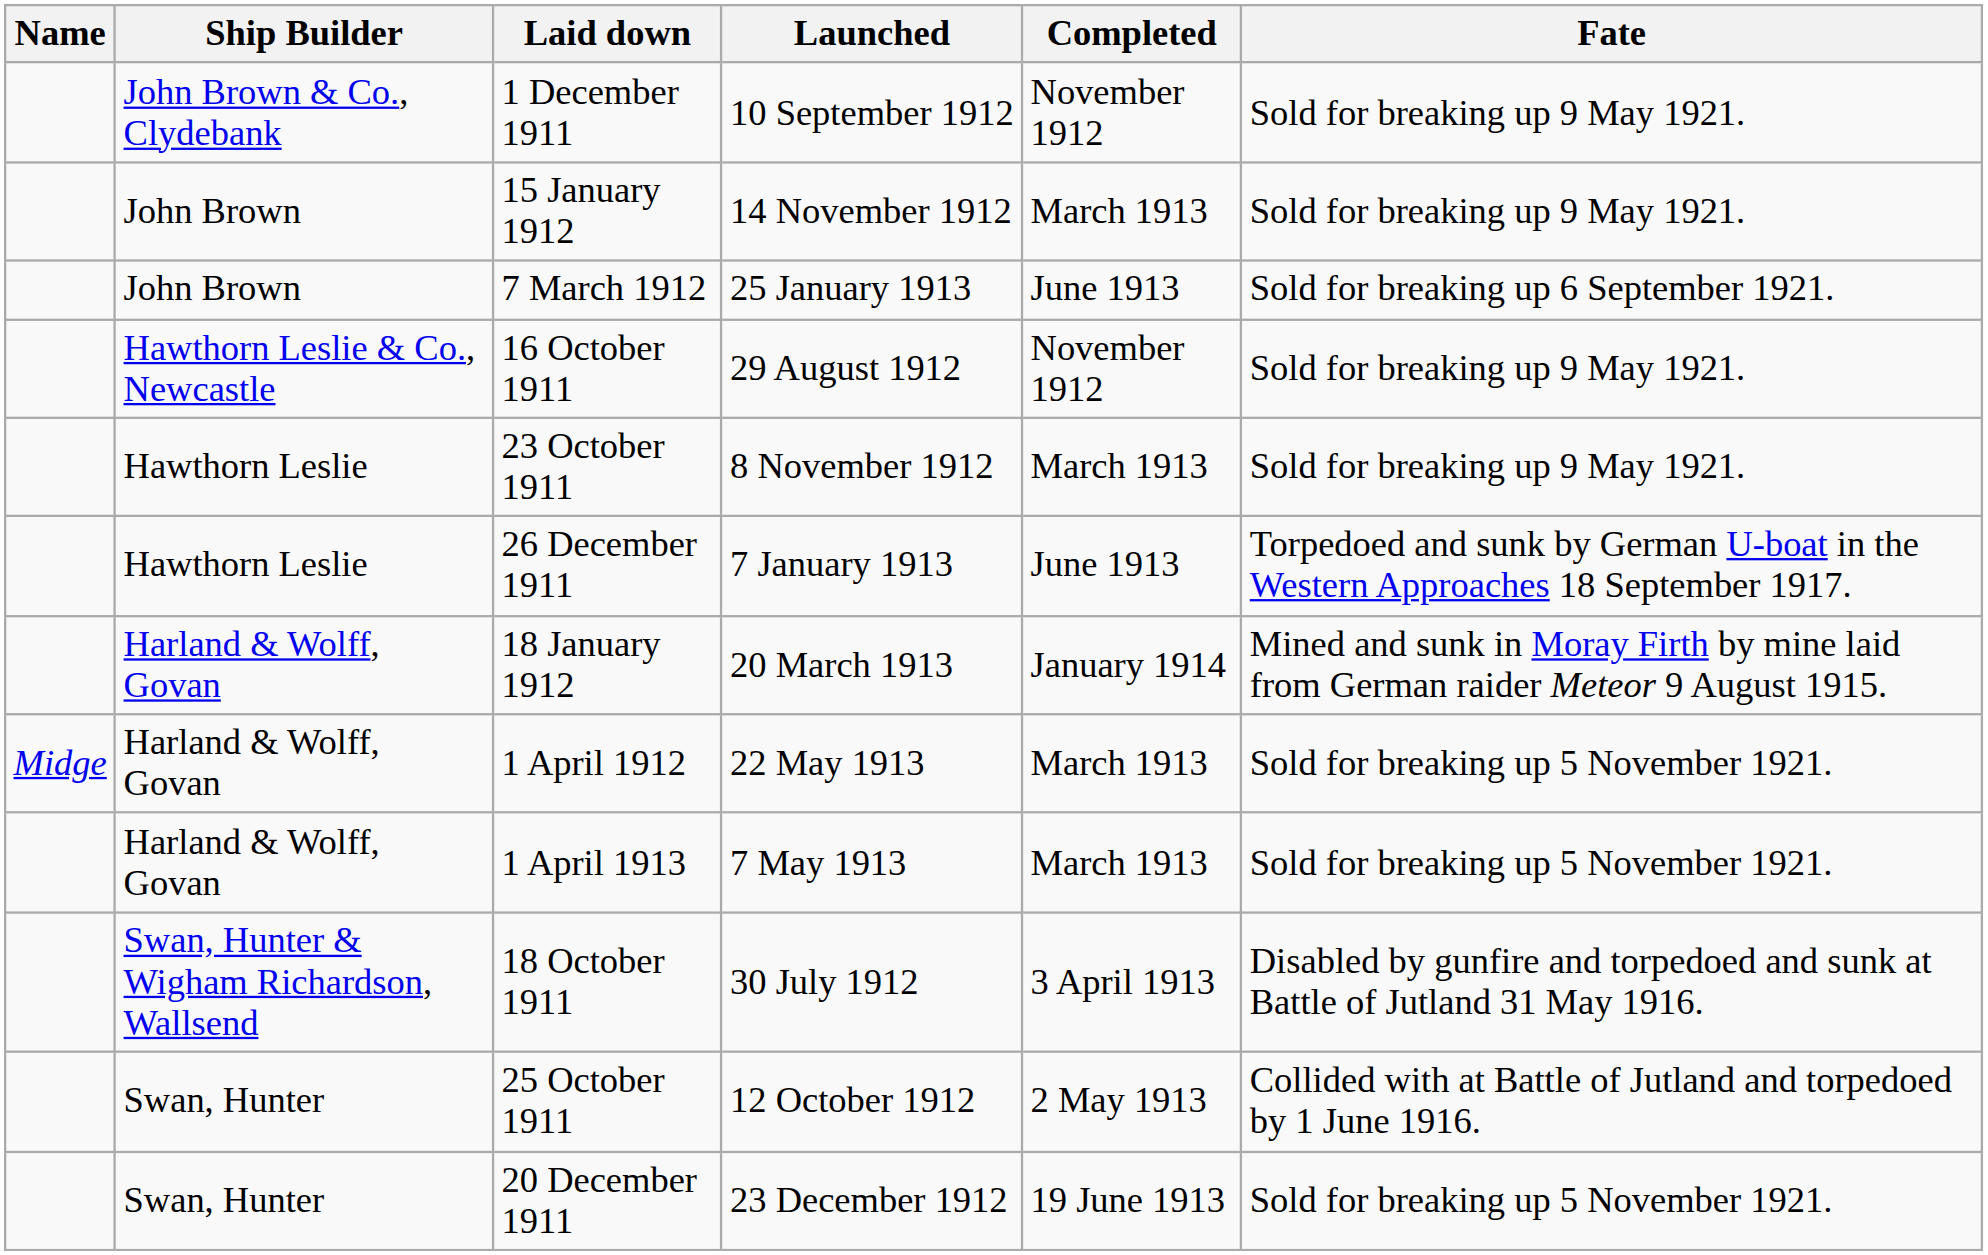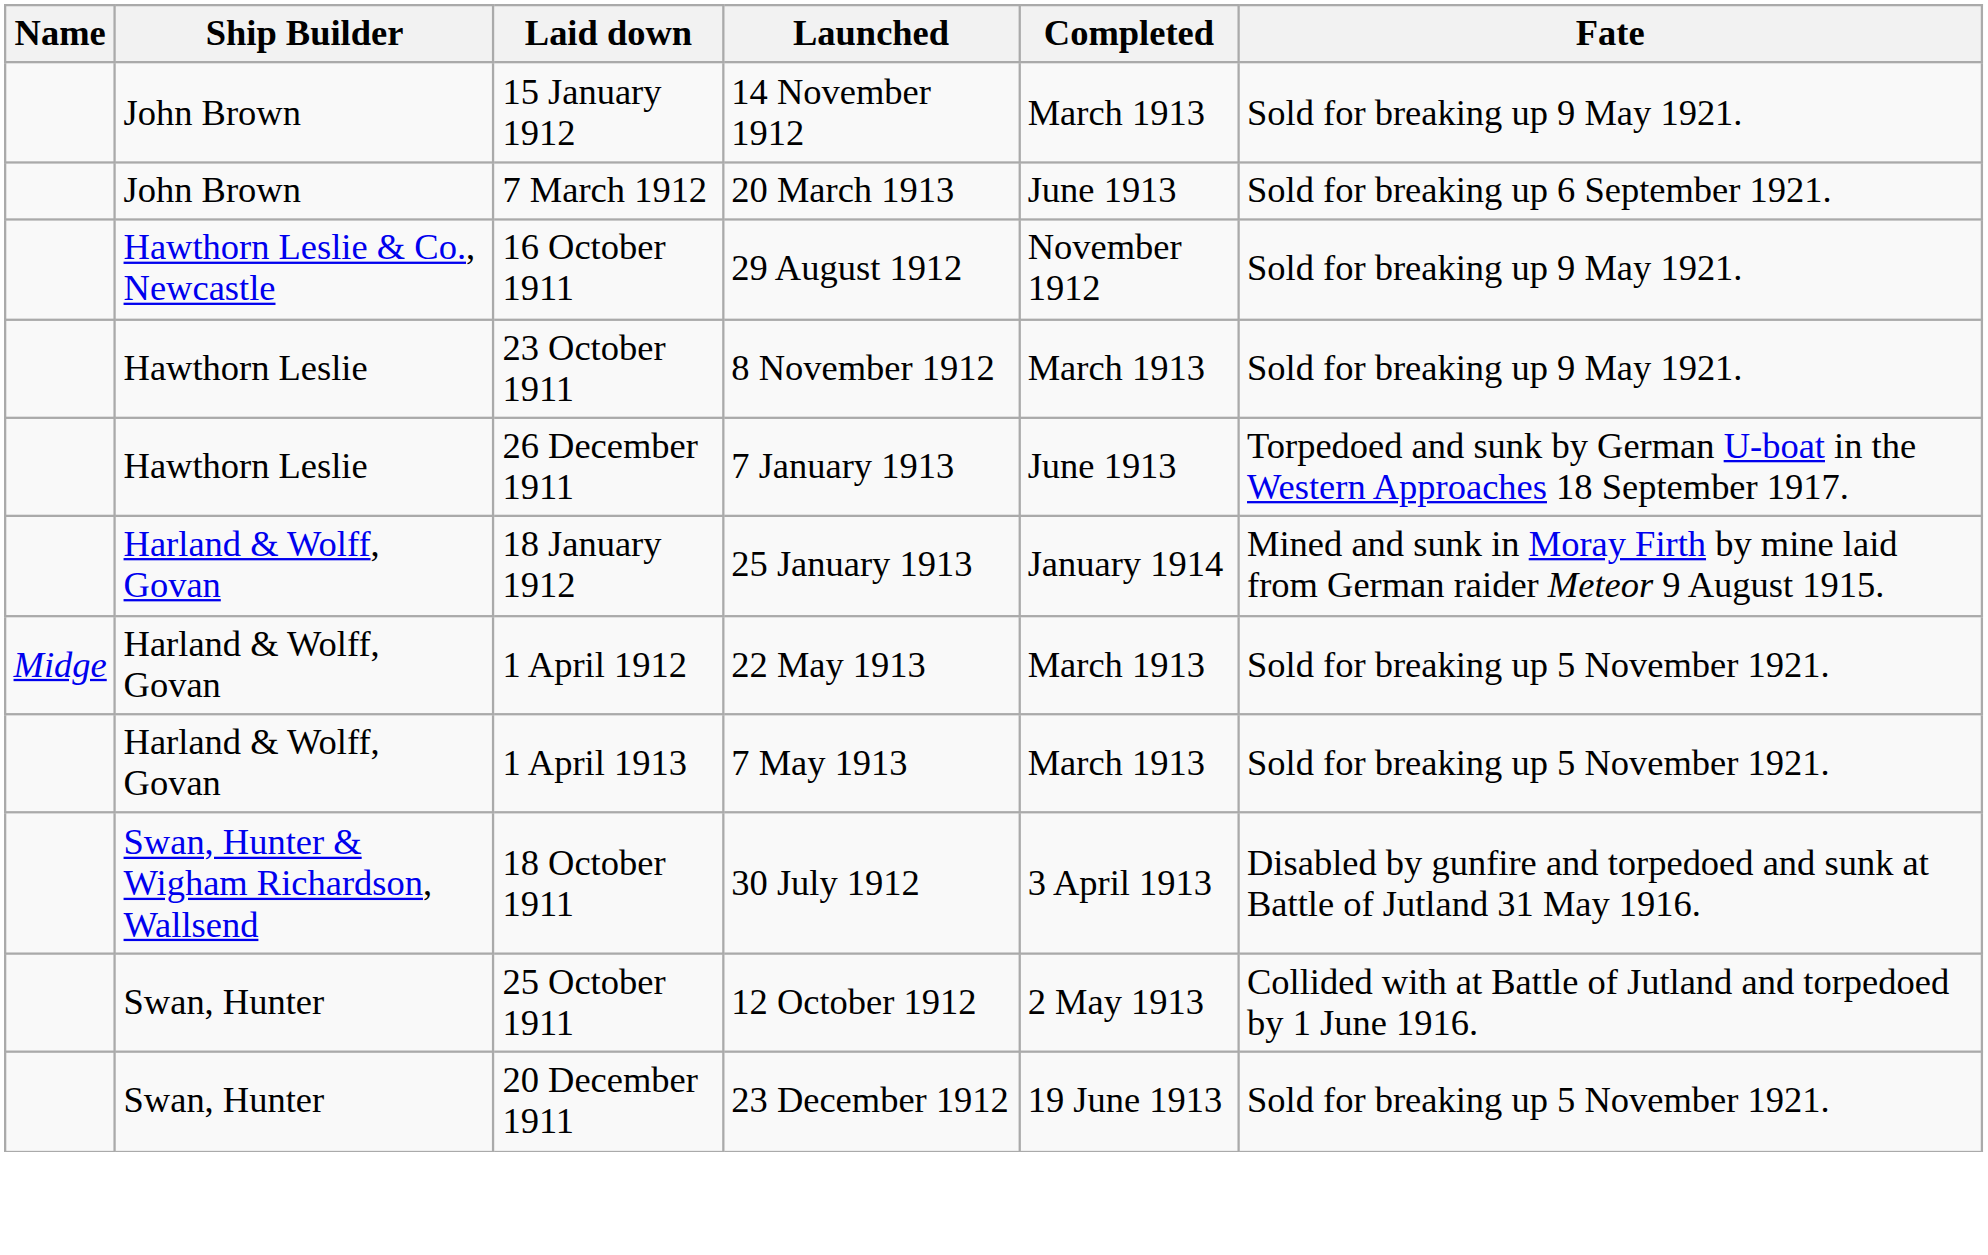- row: John Brown & Co., Clydebank | 1 December 1911 | 10 September 1912 | November 1912 | Sold for breaking up 9 May 1921.
7 March 1912 | Launched: 25 January 1913 -> 20 March 1913
18 January 1912 | Launched: 20 March 1913 -> 25 January 1913
